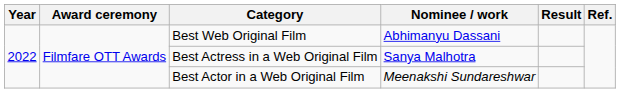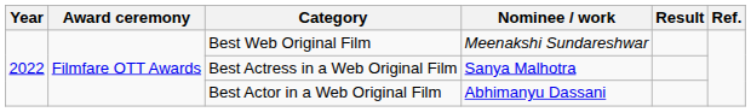Best Web Original Film | Nominee / work: Abhimanyu Dassani -> Meenakshi Sundareshwar
Best Actor in a Web Original Film | Nominee / work: Meenakshi Sundareshwar -> Abhimanyu Dassani
